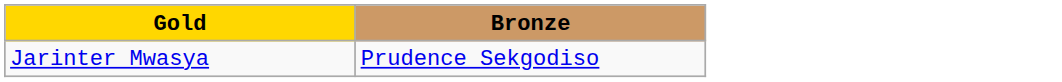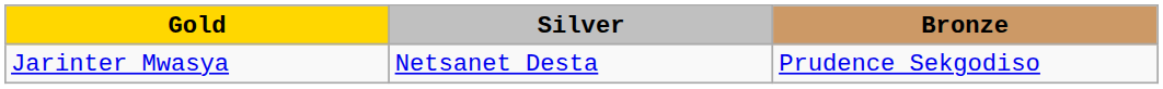+ column: Silver | Netsanet Desta
